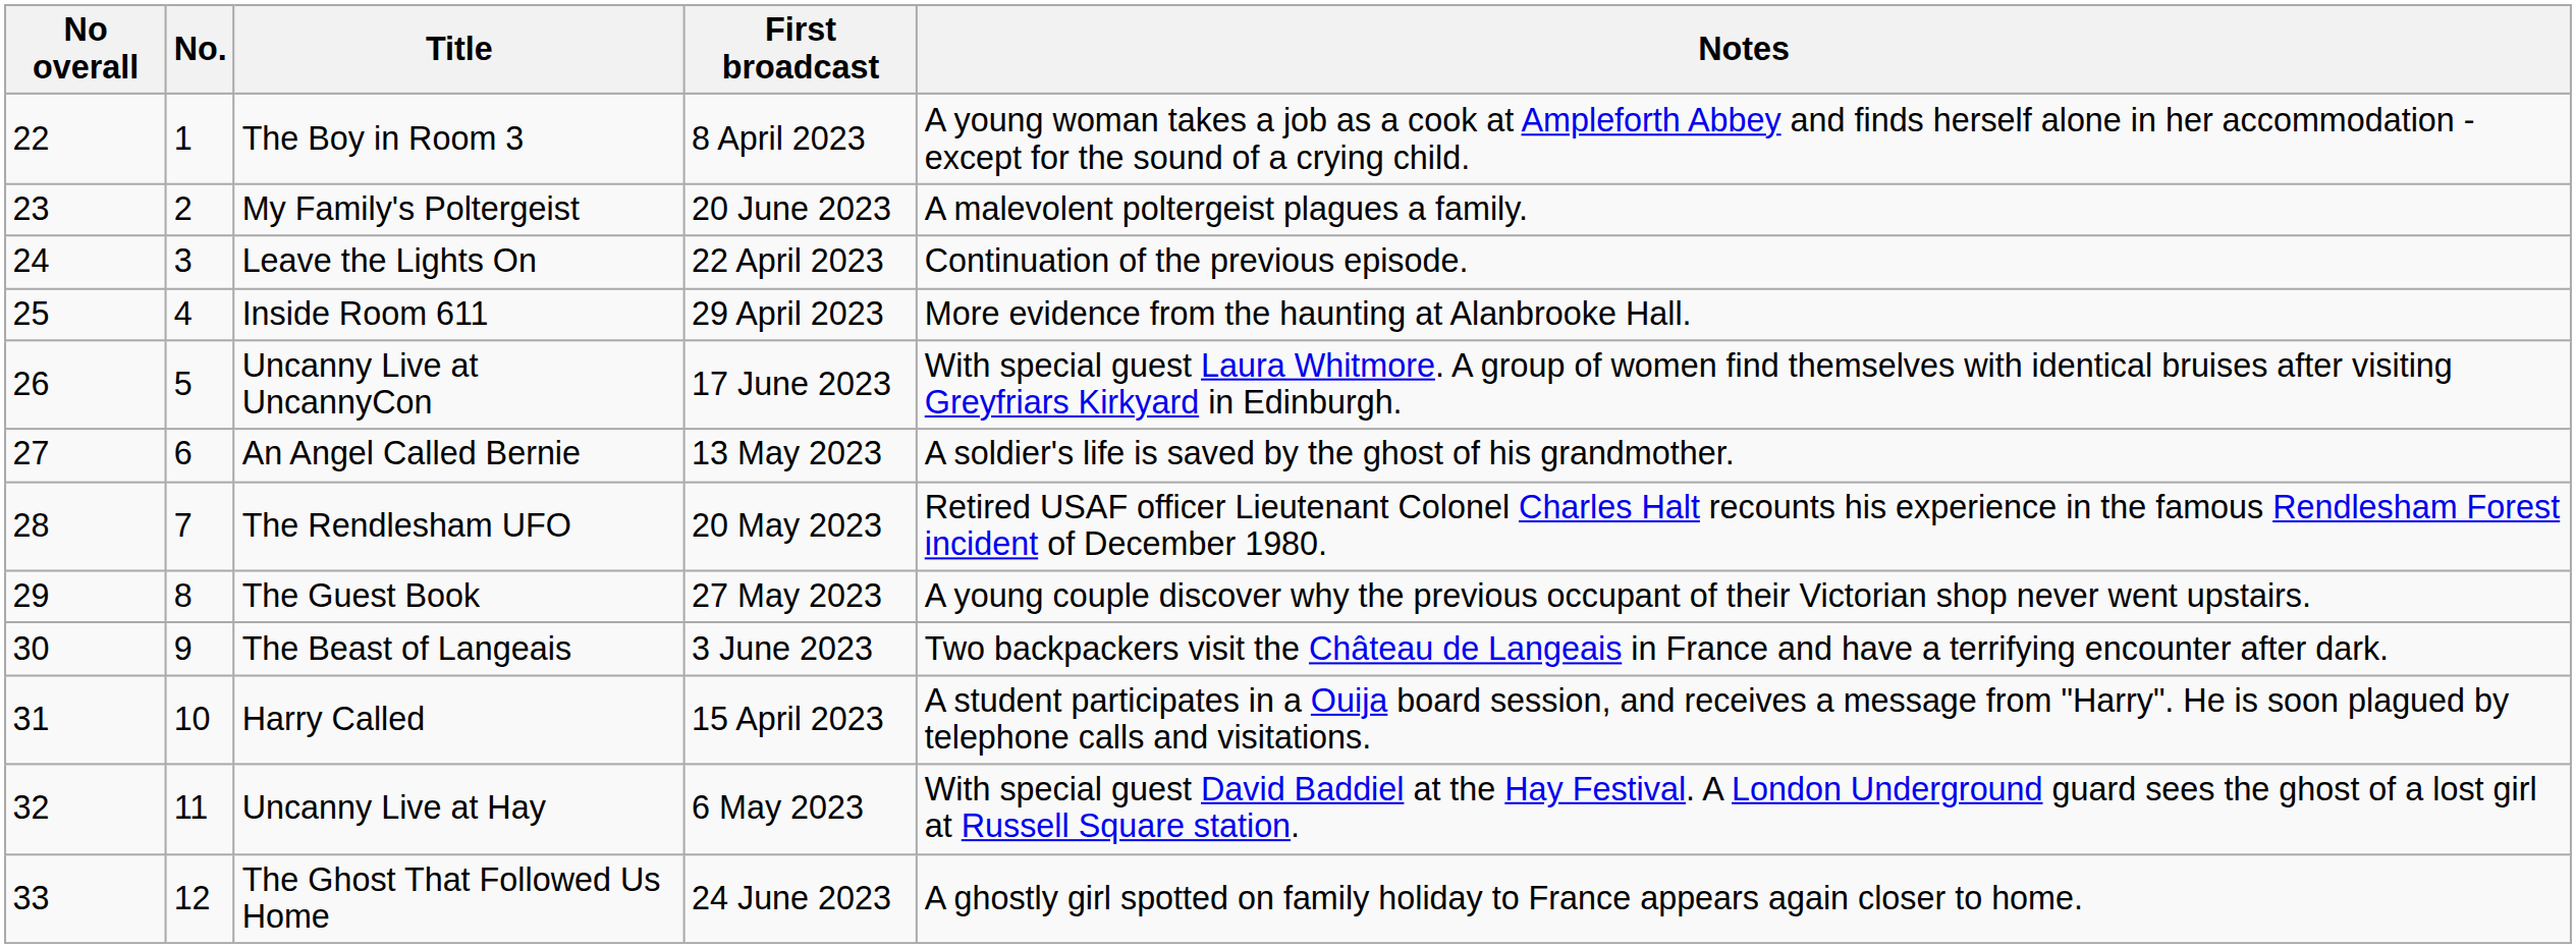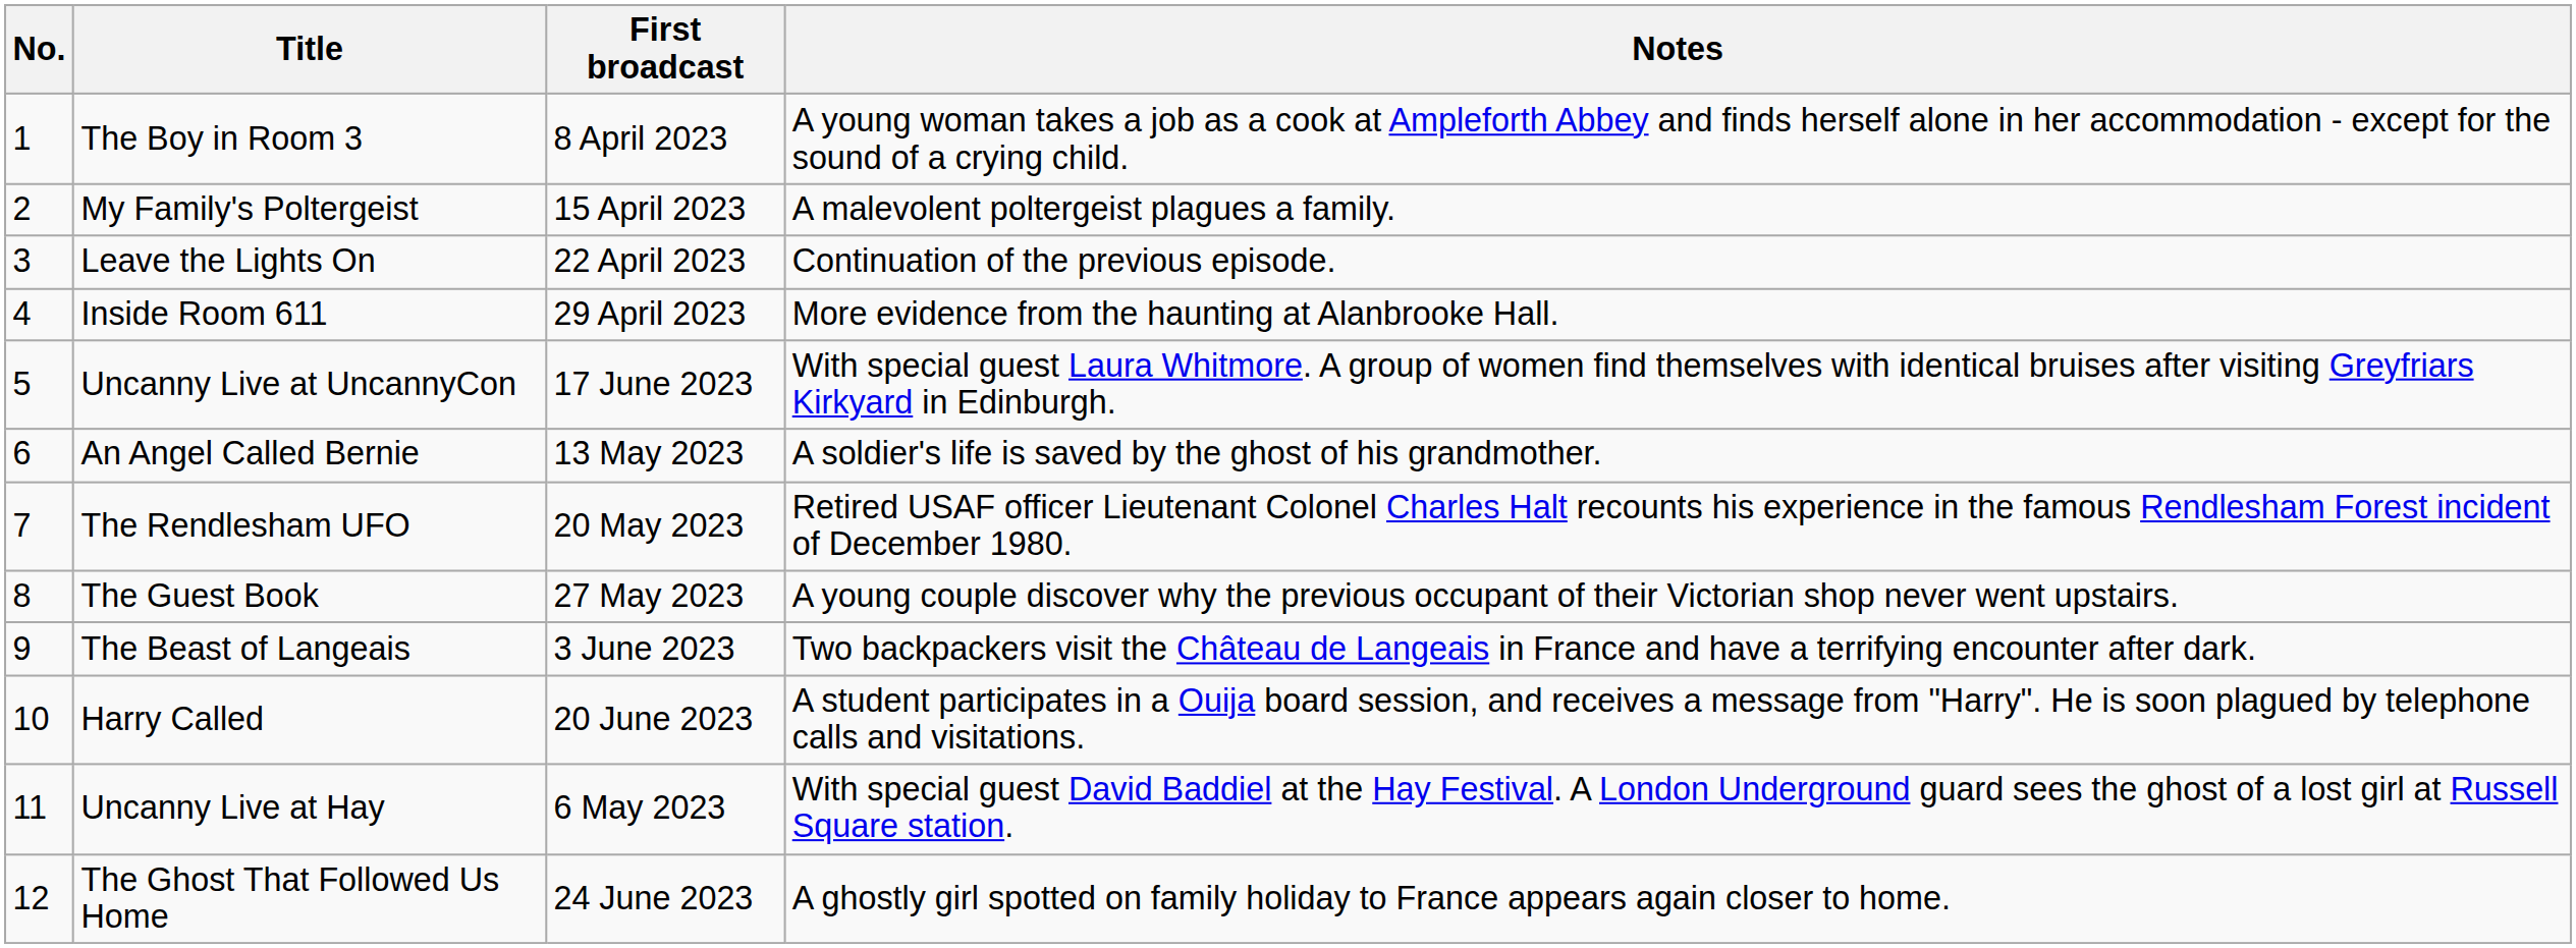- column: No overall | 22 | 23 | 24 | 25 | 26 | 27 | 28 | 29 | 30 | 31 | 32 | 33
My Family's Poltergeist | First broadcast: 20 June 2023 -> 15 April 2023
Harry Called | First broadcast: 15 April 2023 -> 20 June 2023
